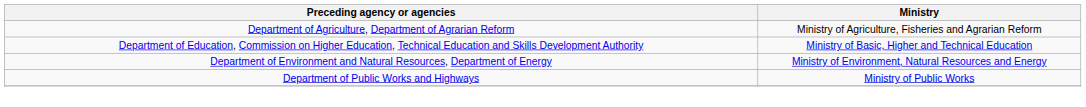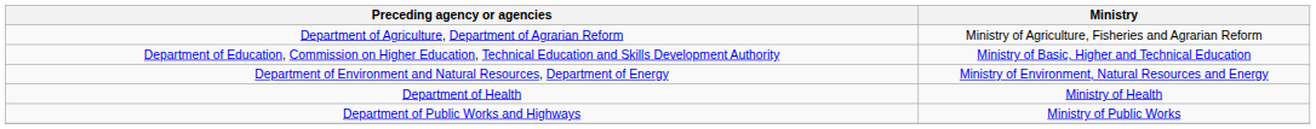+ row: Department of Health | Ministry of Health
